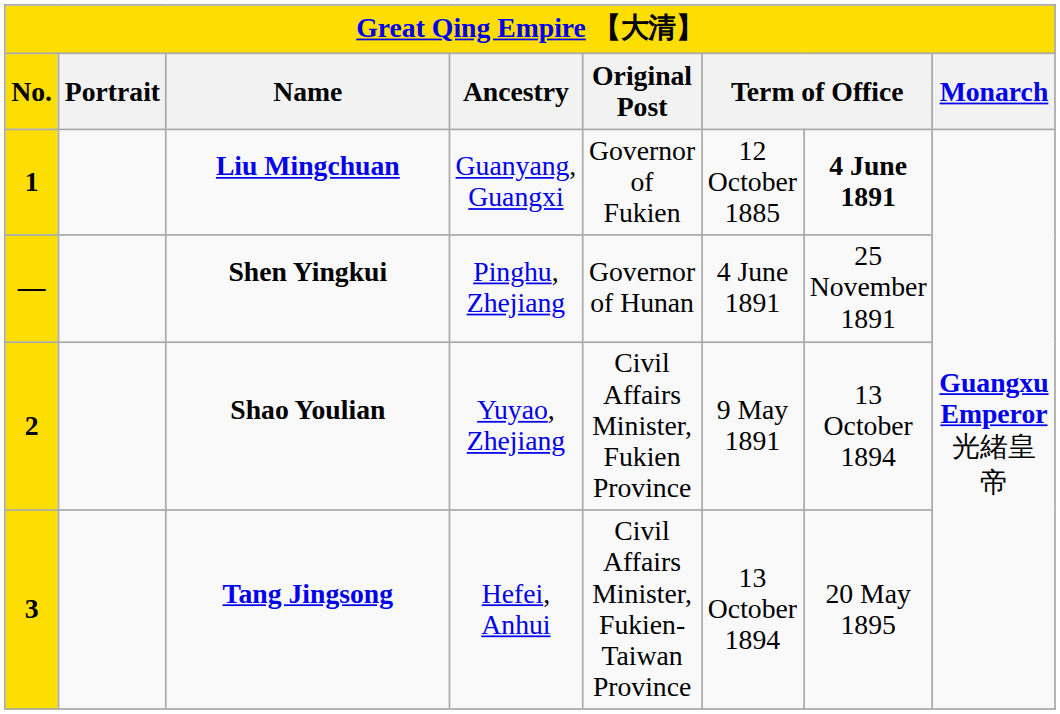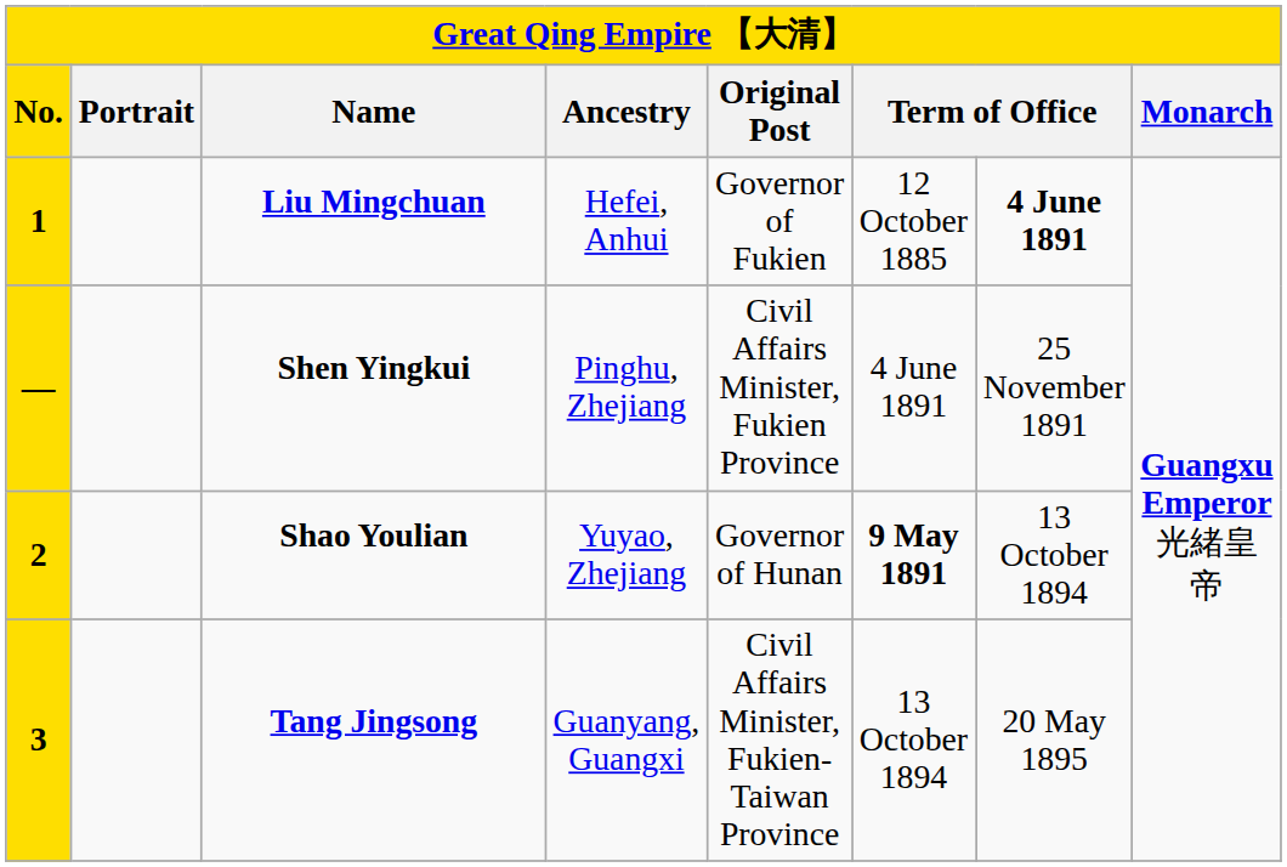Liu Mingchuan | Ancestry: Guanyang, Guangxi -> Hefei, Anhui
Shen Yingkui | Original Post: Governor of Hunan -> Civil Affairs Minister, Fukien Province
Shao Youlian | Original Post: Civil Affairs Minister, Fukien Province -> Governor of Hunan
Shao Youlian | column 6: normal -> bold
Tang Jingsong | Ancestry: Hefei, Anhui -> Guanyang, Guangxi
